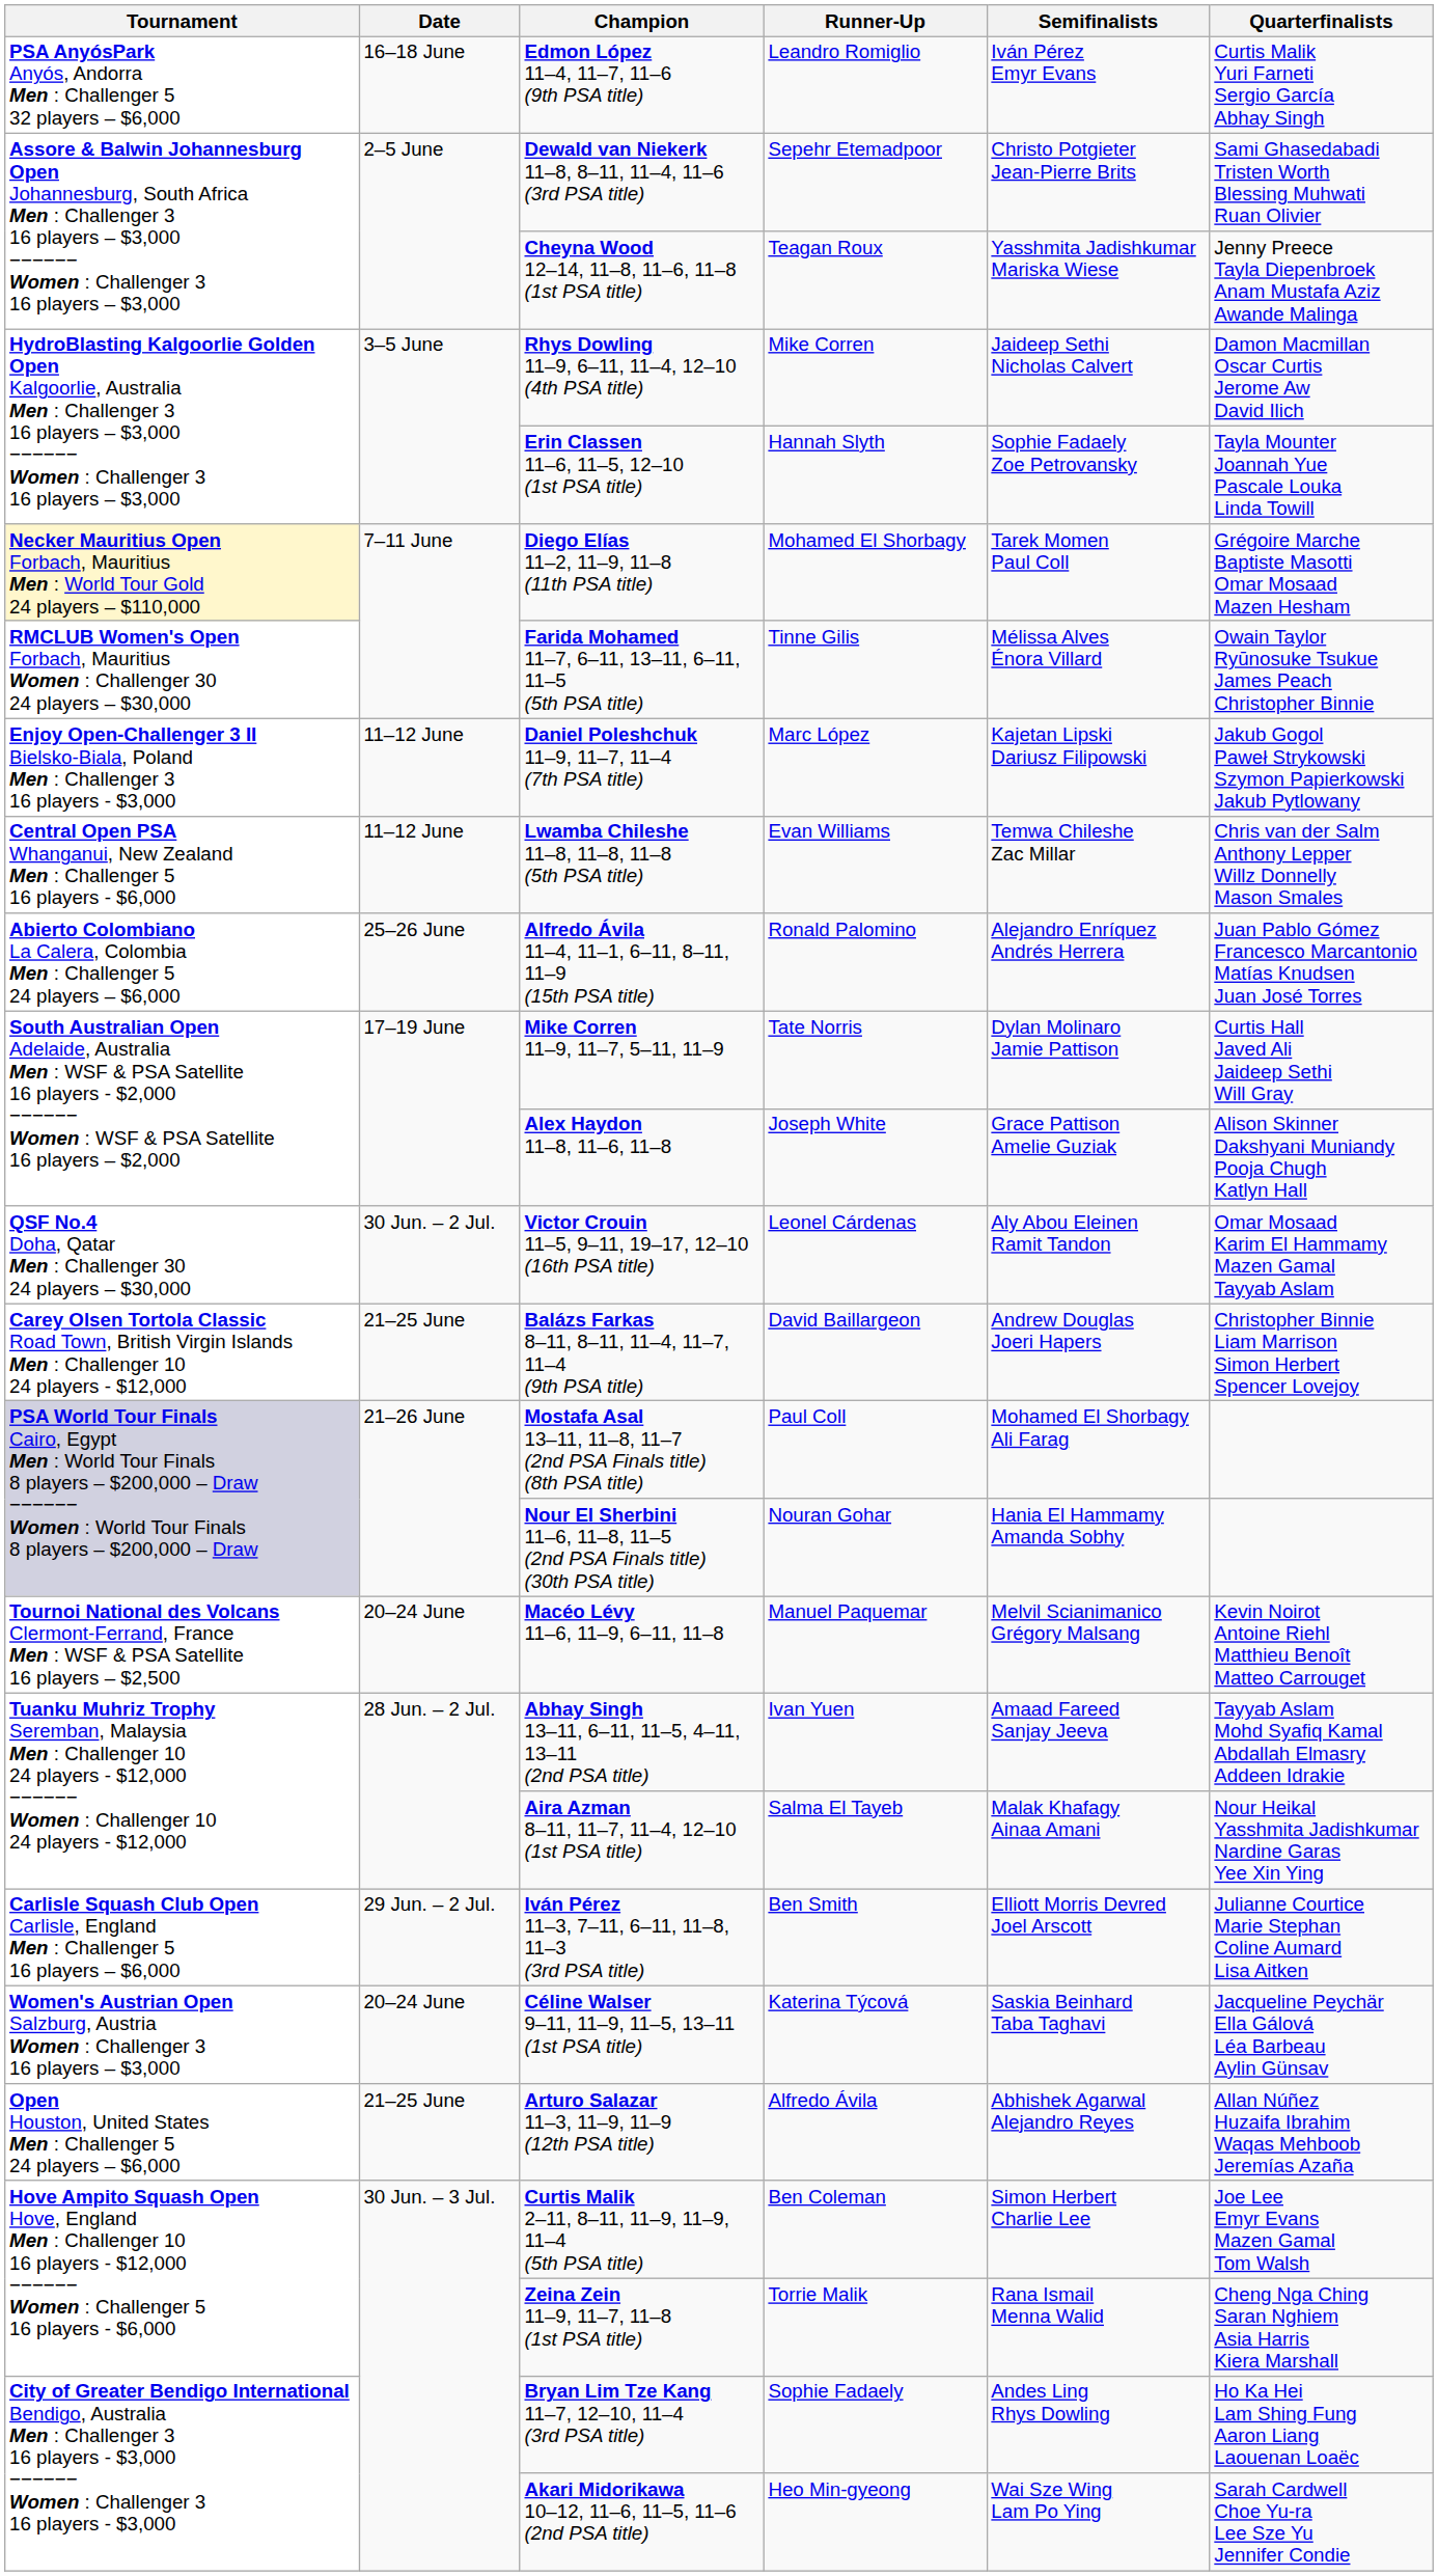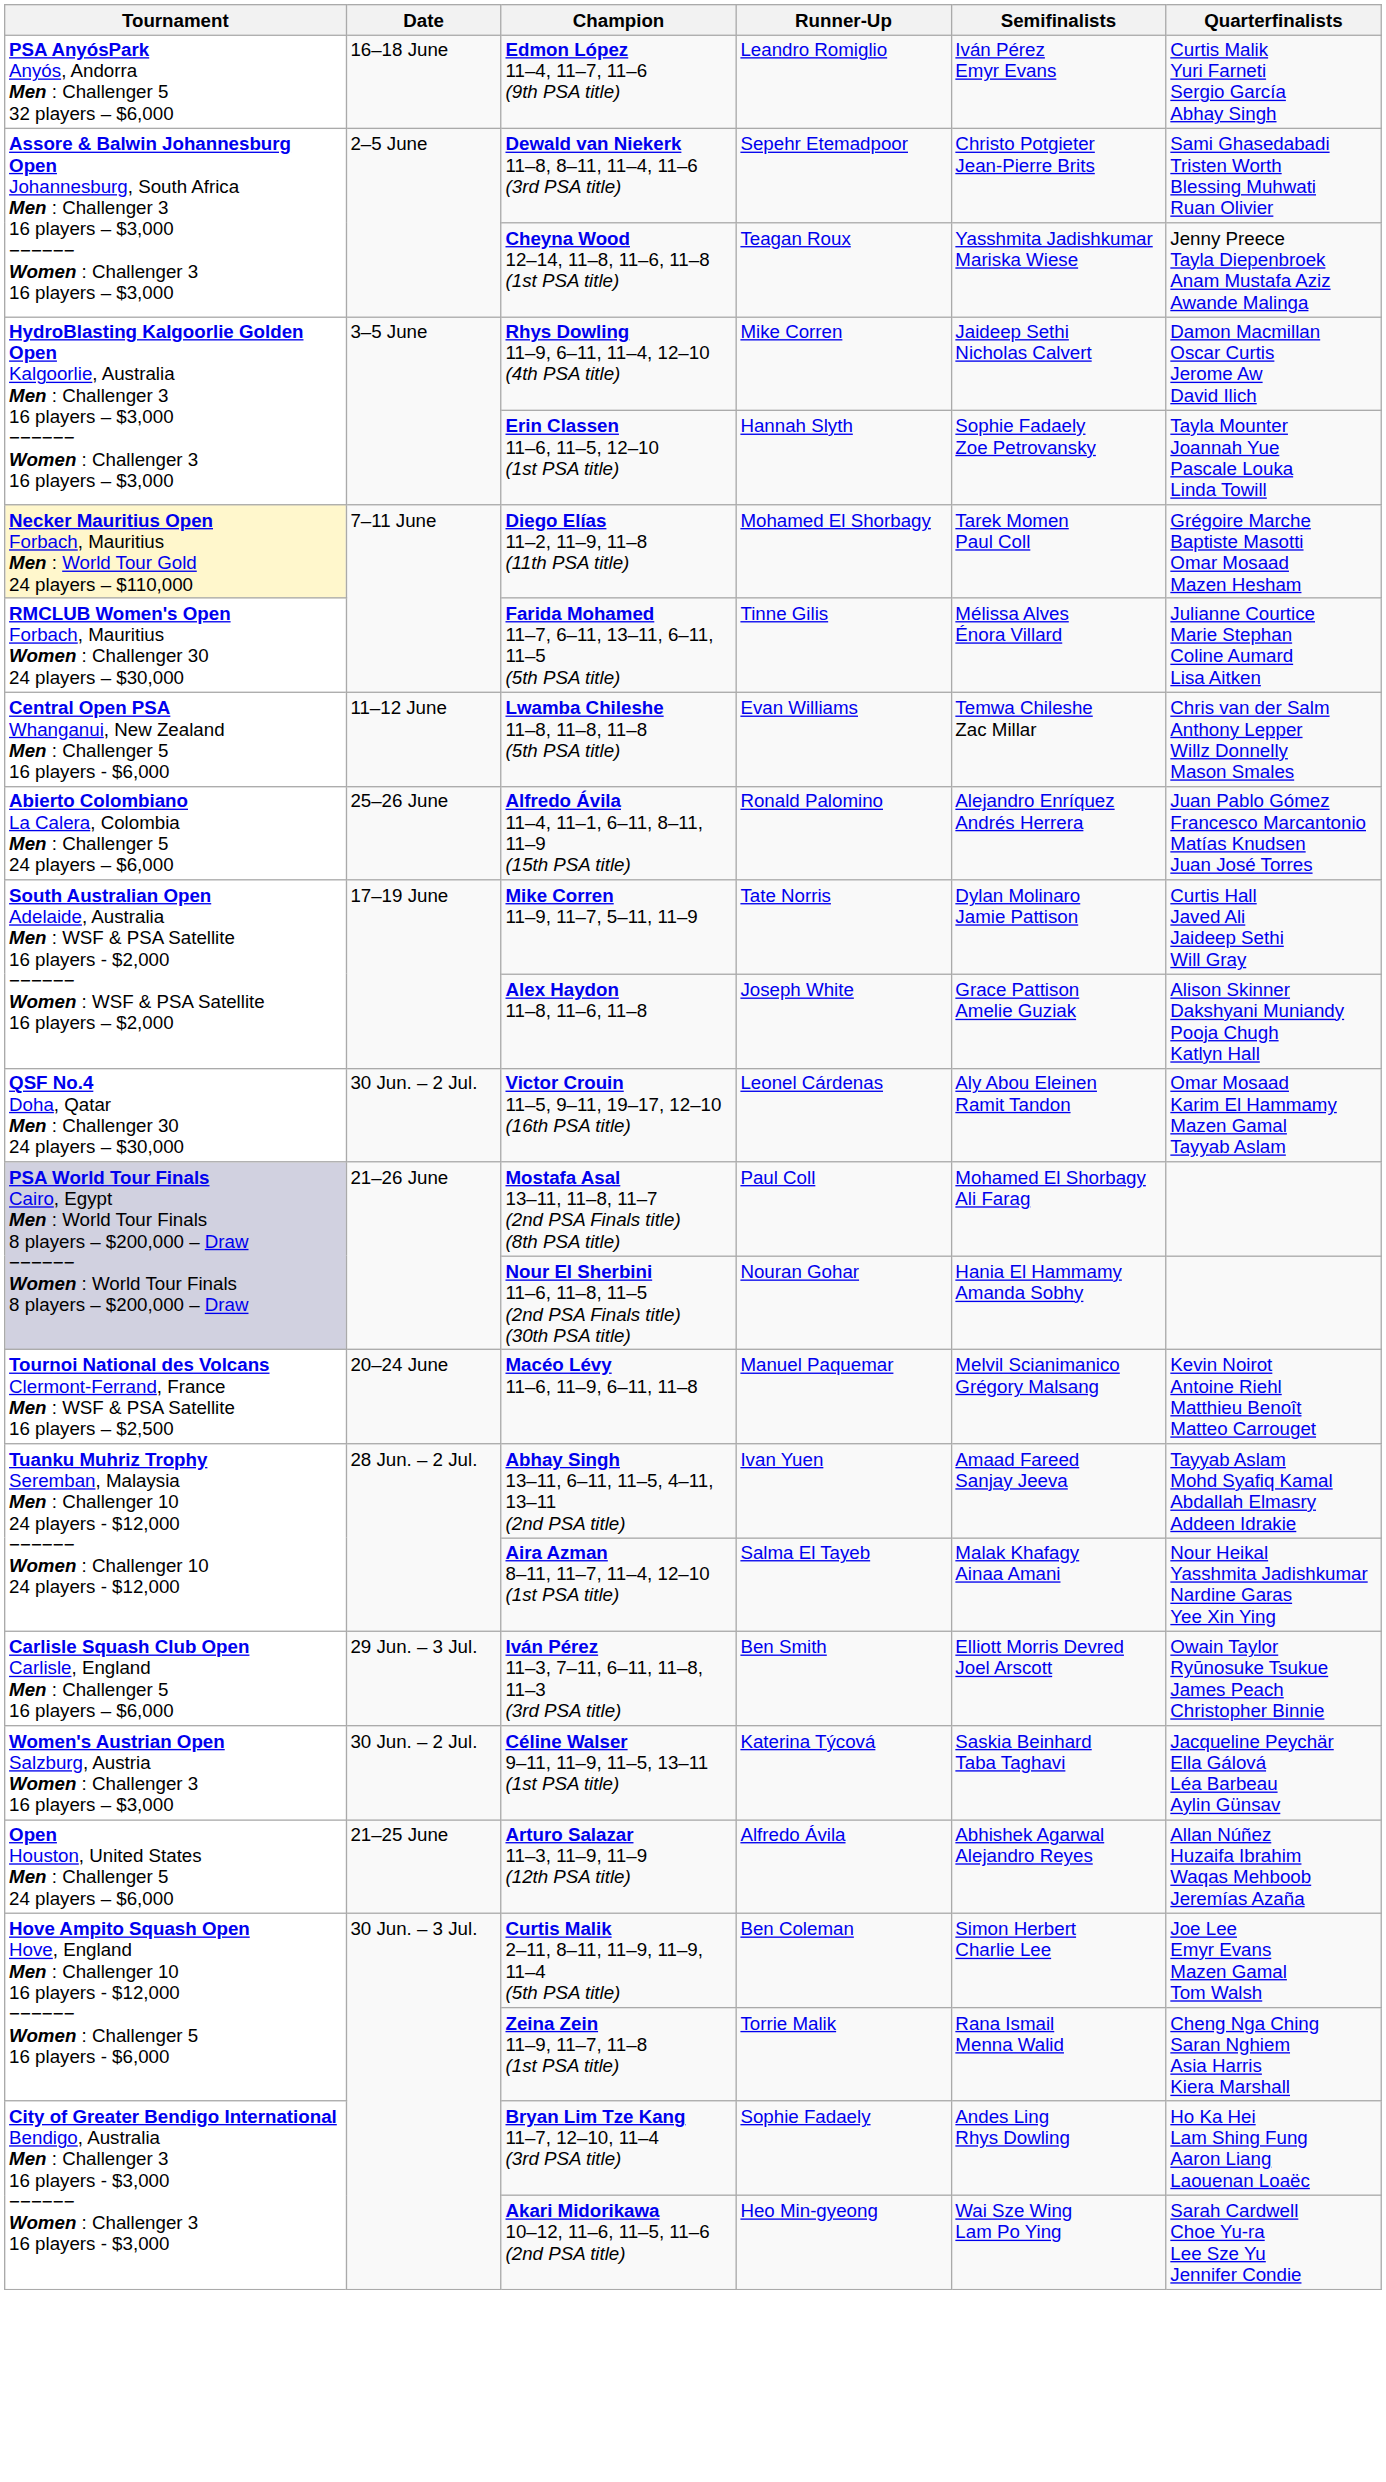Farida Mohamed 11–7, 6–11, 13–11, 6–11, 11–5 (5th PSA title) | Quarterfinalists: Owain Taylor Ryūnosuke Tsukue James Peach Christopher Binnie -> Julianne Courtice Marie Stephan Coline Aumard Lisa Aitken
- row: Enjoy Open-Challenger 3 II Bielsko-Biala, Poland Men : Challenger 3 16 players - $3,000 | 11–12 June | Daniel Poleshchuk 11–9, 11–7, 11–4 (7th PSA title) | Marc López | Kajetan Lipski Dariusz Filipowski | Jakub Gogol Paweł Strykowski Szymon Papierkowski Jakub Pytlowany
- row: Carey Olsen Tortola Classic Road Town, British Virgin Islands Men : Challenger 10 24 players - $12,000 | 21–25 June | Balázs Farkas 8–11, 8–11, 11–4, 11–7, 11–4 (9th PSA title) | David Baillargeon | Andrew Douglas Joeri Hapers | Christopher Binnie Liam Marrison Simon Herbert Spencer Lovejoy
Iván Pérez 11–3, 7–11, 6–11, 11–8, 11–3 (3rd PSA title) | Date: 29 Jun. – 2 Jul. -> 29 Jun. – 3 Jul.
Iván Pérez 11–3, 7–11, 6–11, 11–8, 11–3 (3rd PSA title) | Quarterfinalists: Julianne Courtice Marie Stephan Coline Aumard Lisa Aitken -> Owain Taylor Ryūnosuke Tsukue James Peach Christopher Binnie
Céline Walser 9–11, 11–9, 11–5, 13–11 (1st PSA title) | Date: 20–24 June -> 30 Jun. – 2 Jul.
